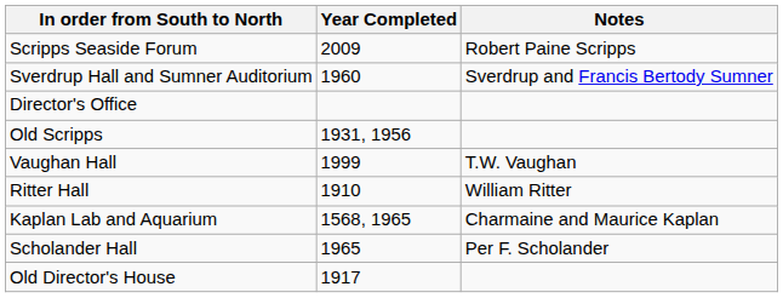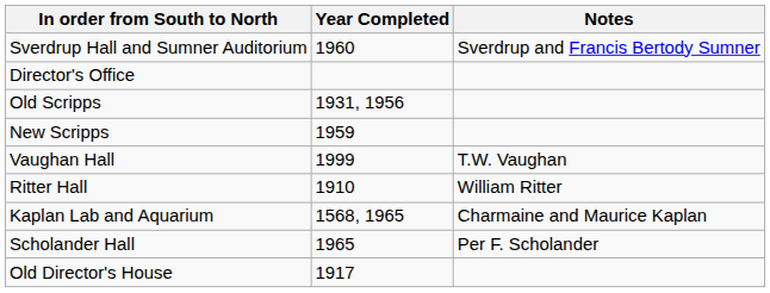- row: Scripps Seaside Forum | 2009 | Robert Paine Scripps
+ row: New Scripps | 1959
